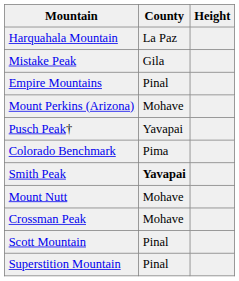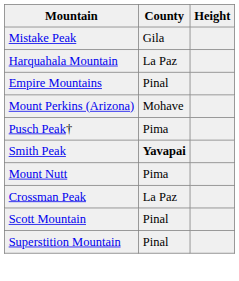rows swapped: Mistake Peak <-> Harquahala Mountain
Pusch Peak† | County: Yavapai -> Pima
- row: Colorado Benchmark | Pima
Mount Nutt | County: Mohave -> Pima
Crossman Peak | County: Mohave -> La Paz
